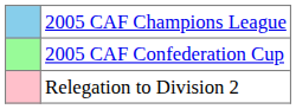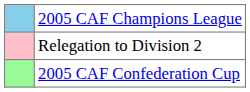rows swapped: 2005 CAF Confederation Cup <-> Relegation to Division 2
